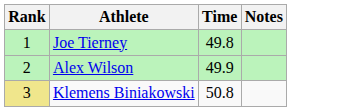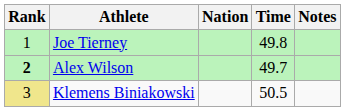+ column: Nation
Alex Wilson | Rank: normal -> bold
Alex Wilson | Time: 49.9 -> 49.7
Klemens Biniakowski | Time: 50.8 -> 50.5
